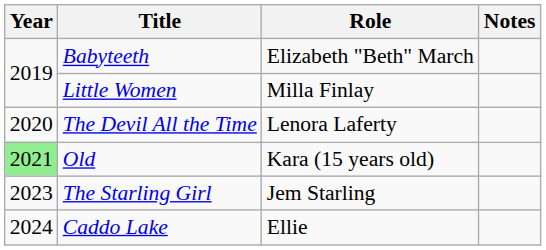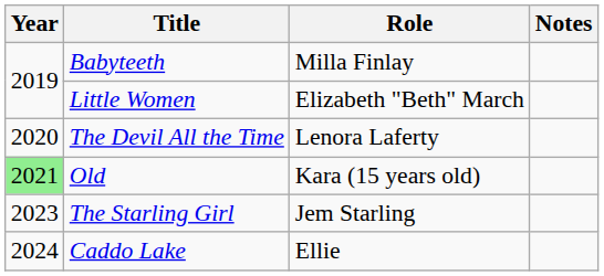Babyteeth | Role: Elizabeth "Beth" March -> Milla Finlay
Little Women | Role: Milla Finlay -> Elizabeth "Beth" March
